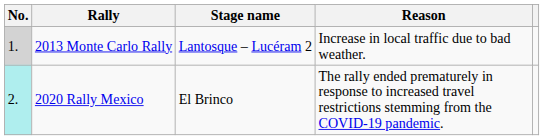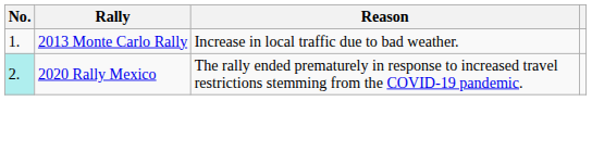- column: Stage name | Lantosque – Lucéram 2 | El Brinco
2013 Monte Carlo Rally | No.: lightgrey background -> no background
